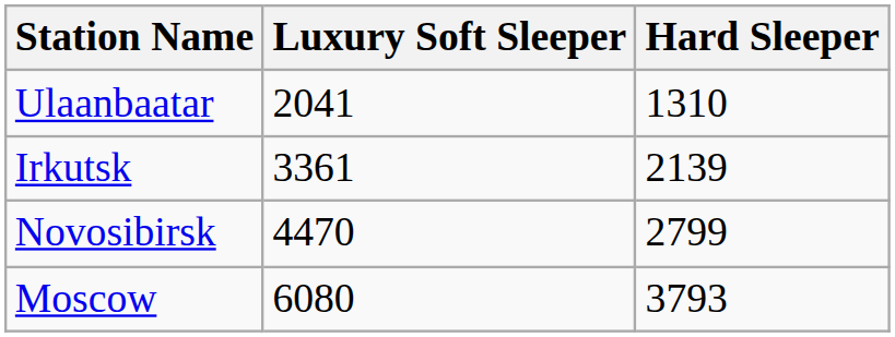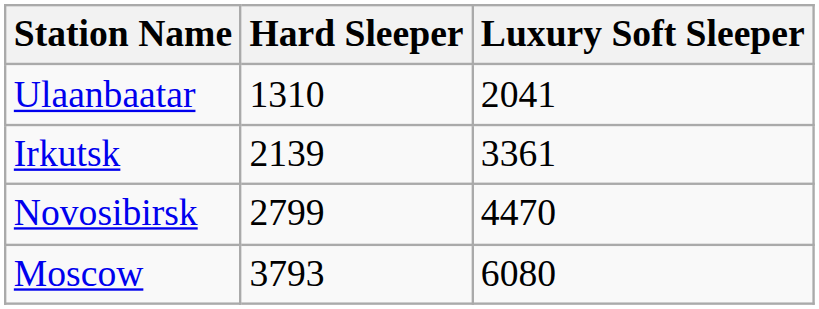columns swapped: Luxury Soft Sleeper <-> Hard Sleeper
